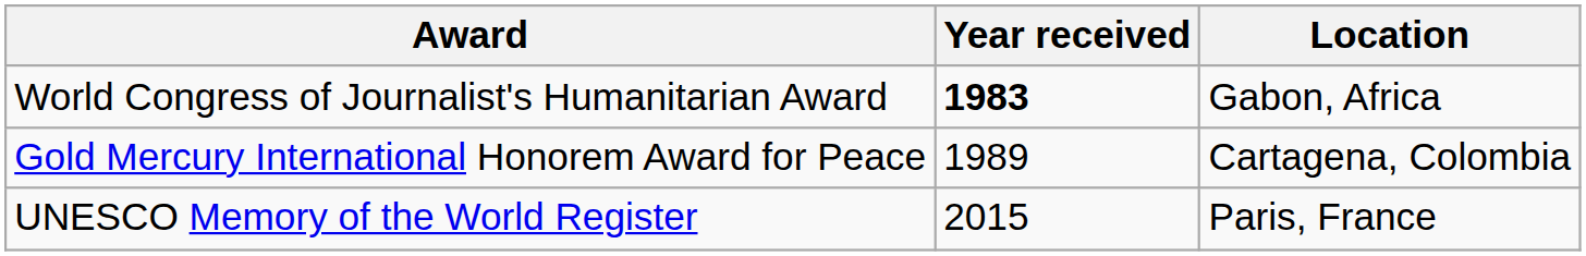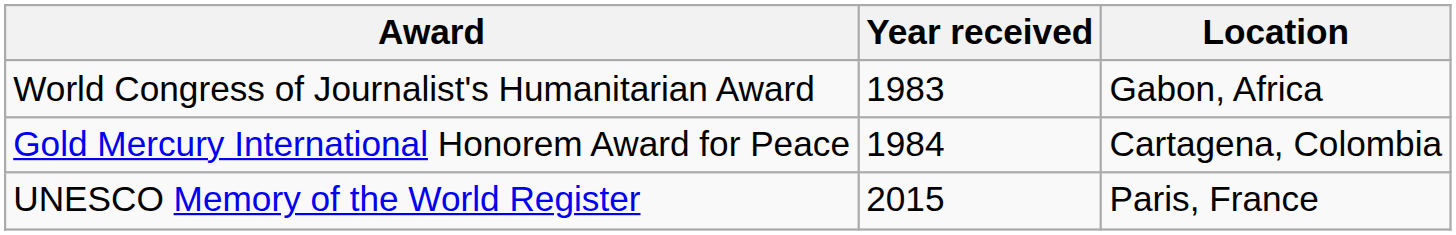World Congress of Journalist's Humanitarian Award | Year received: bold -> normal
Gold Mercury International Honorem Award for Peace | Year received: 1989 -> 1984
